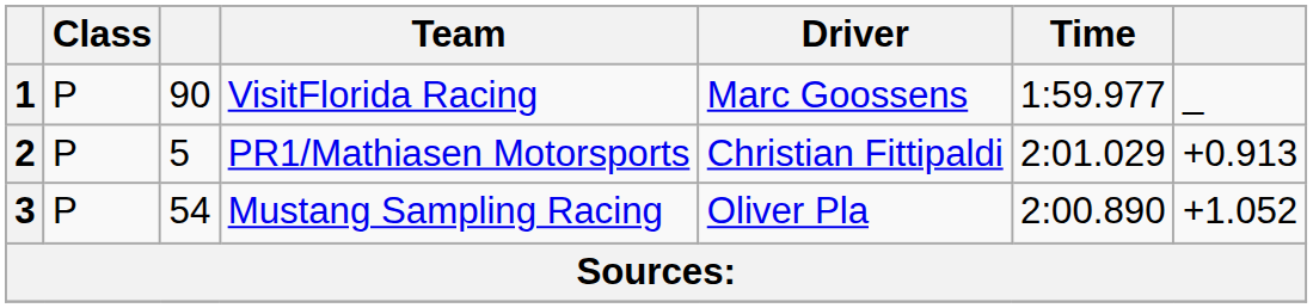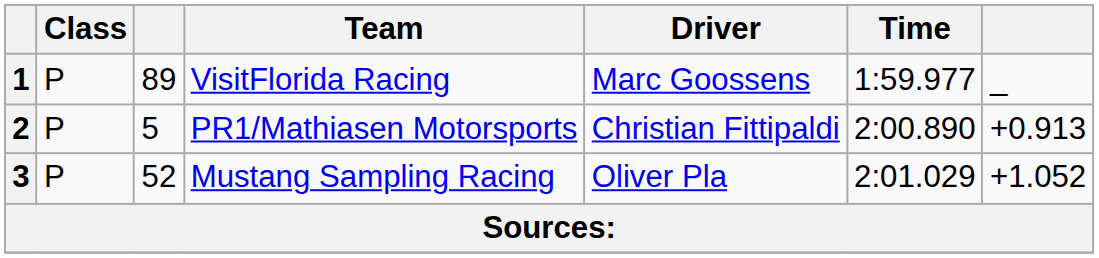1 | column 3: 90 -> 89
2 | Time: 2:01.029 -> 2:00.890
3 | column 3: 54 -> 52
3 | Time: 2:00.890 -> 2:01.029
